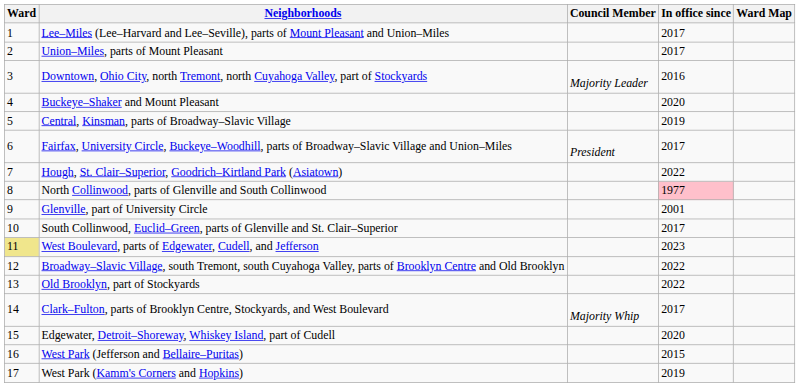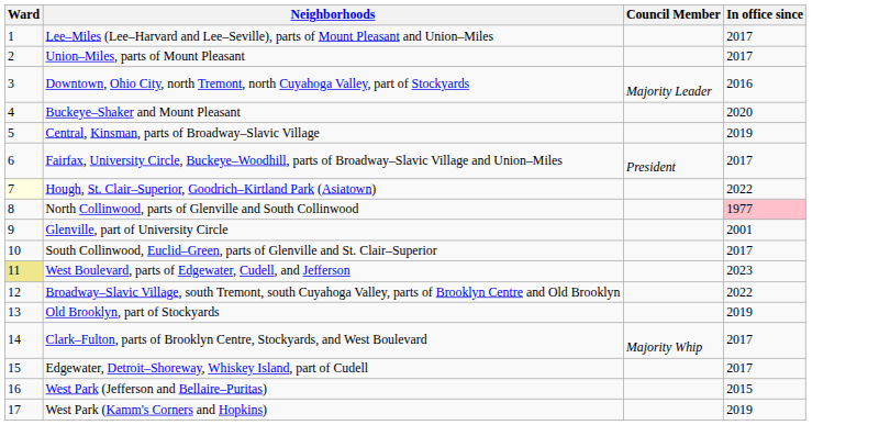- column: Ward Map
Hough, St. Clair–Superior, Goodrich–Kirtland Park (Asiatown) | Ward: no background -> lightyellow background
Old Brooklyn, part of Stockyards | In office since: 2022 -> 2019
Edgewater, Detroit–Shoreway, Whiskey Island, part of Cudell | In office since: 2020 -> 2017
